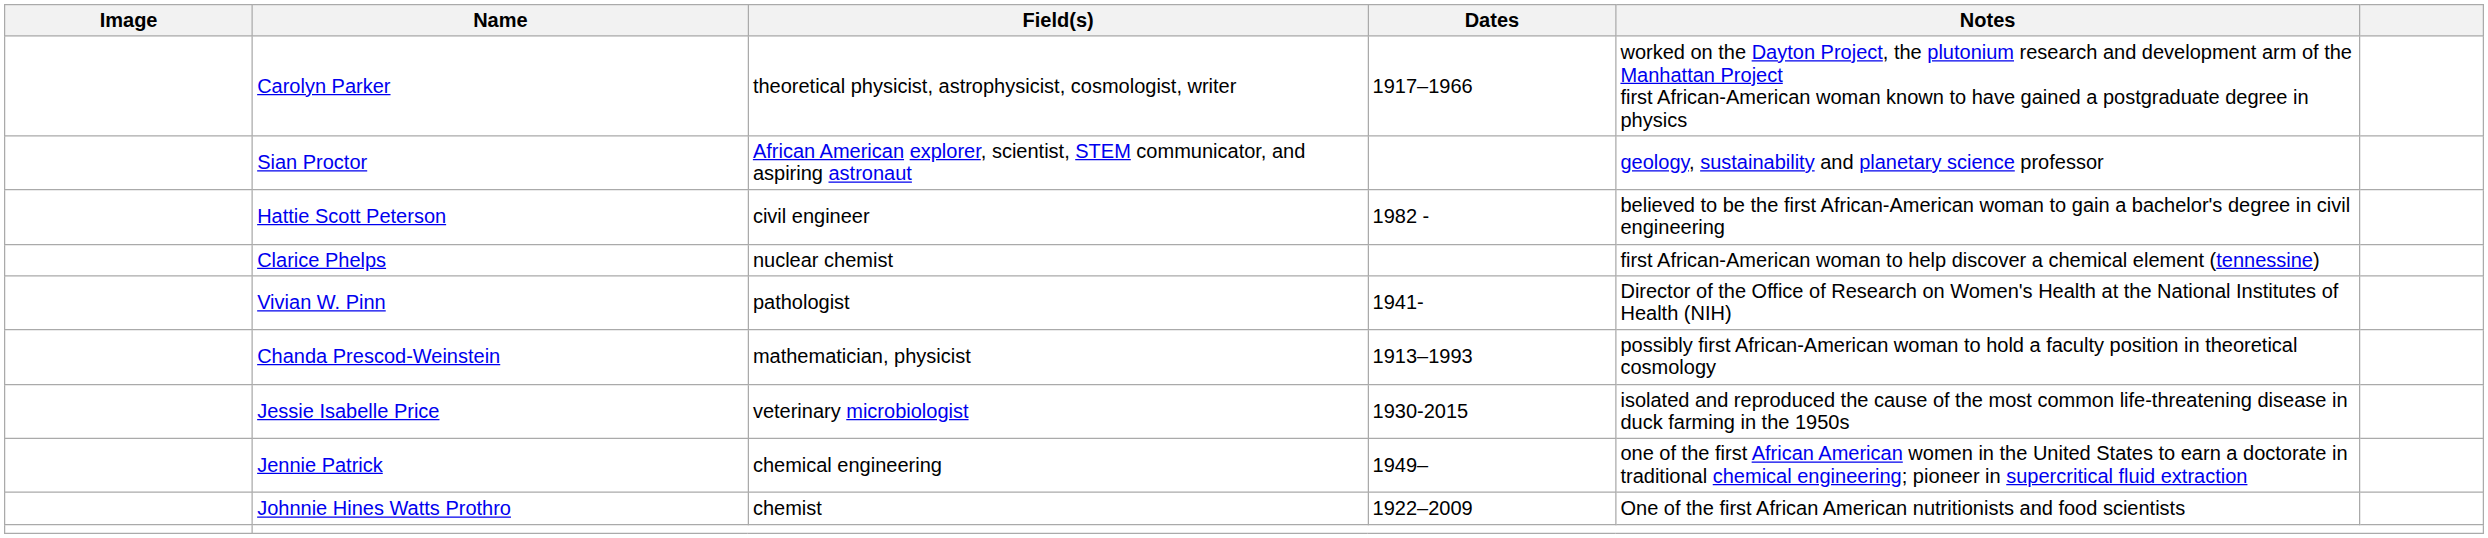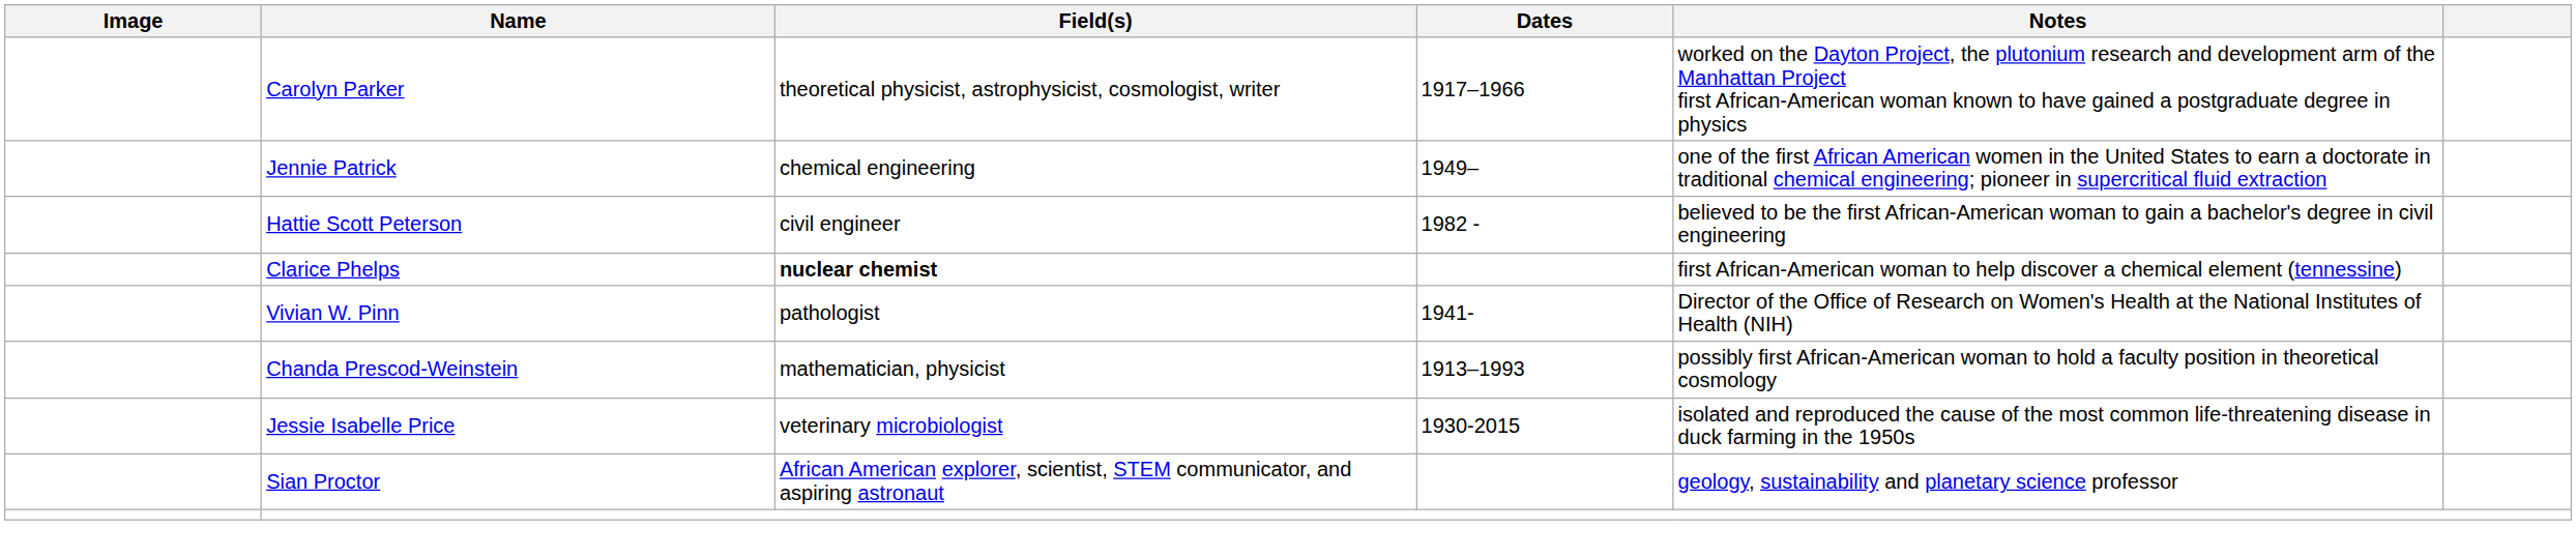rows swapped: Jennie Patrick <-> Sian Proctor
Clarice Phelps | Field(s): normal -> bold
- row: Johnnie Hines Watts Prothro | chemist | 1922–2009 | One of the first African American nutritionists and food scientists
